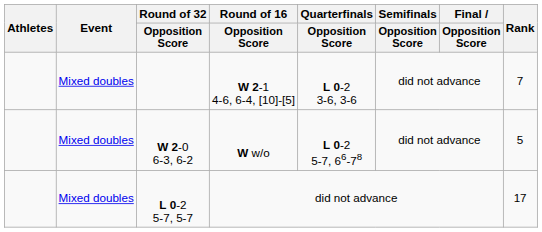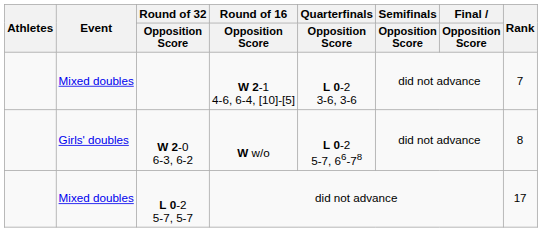W w/o | Event: Mixed doubles -> Girls' doubles
W w/o | Rank: 5 -> 8
